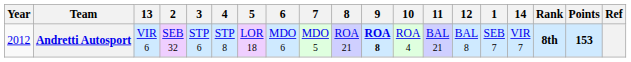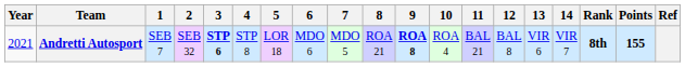columns swapped: 1 <-> 13
Andretti Autosport | Year: 2012 -> 2021
Andretti Autosport | 3: normal -> bold
Andretti Autosport | Points: 153 -> 155
